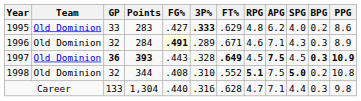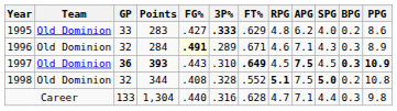1997 | 3P%: .328 -> .310
1998 | 3P%: .310 -> .328
